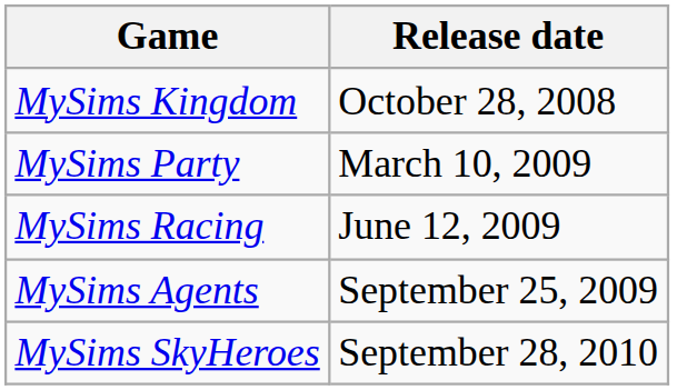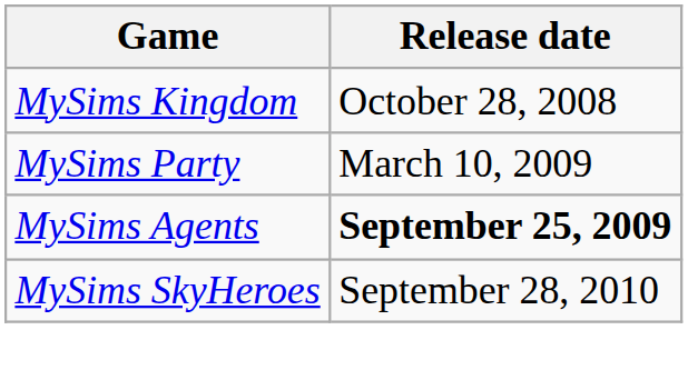- row: MySims Racing | June 12, 2009
MySims Agents | Release date: normal -> bold
